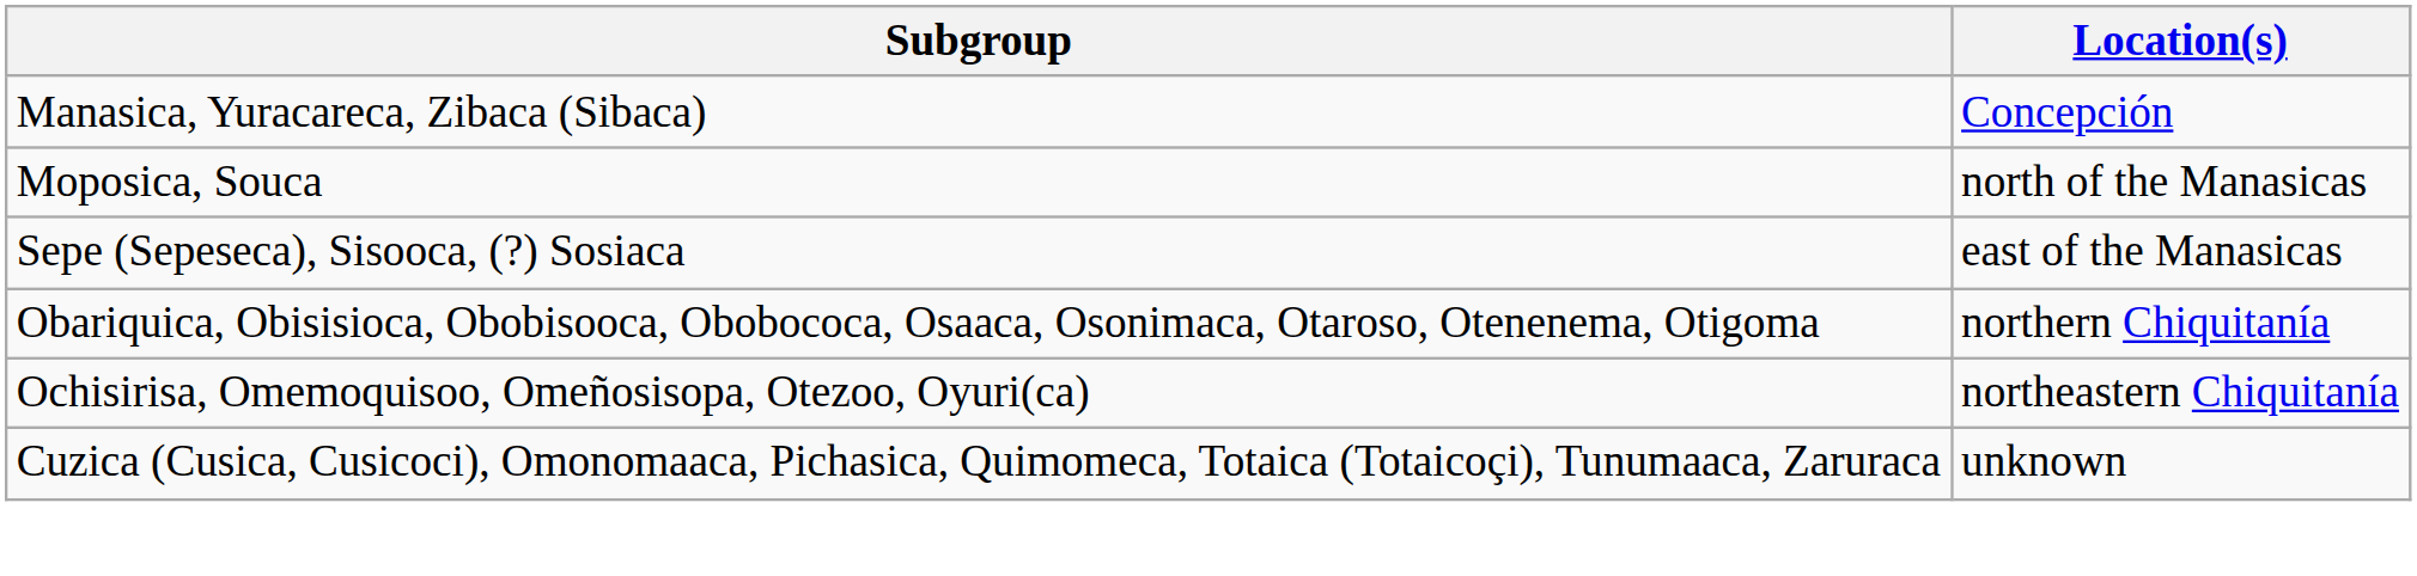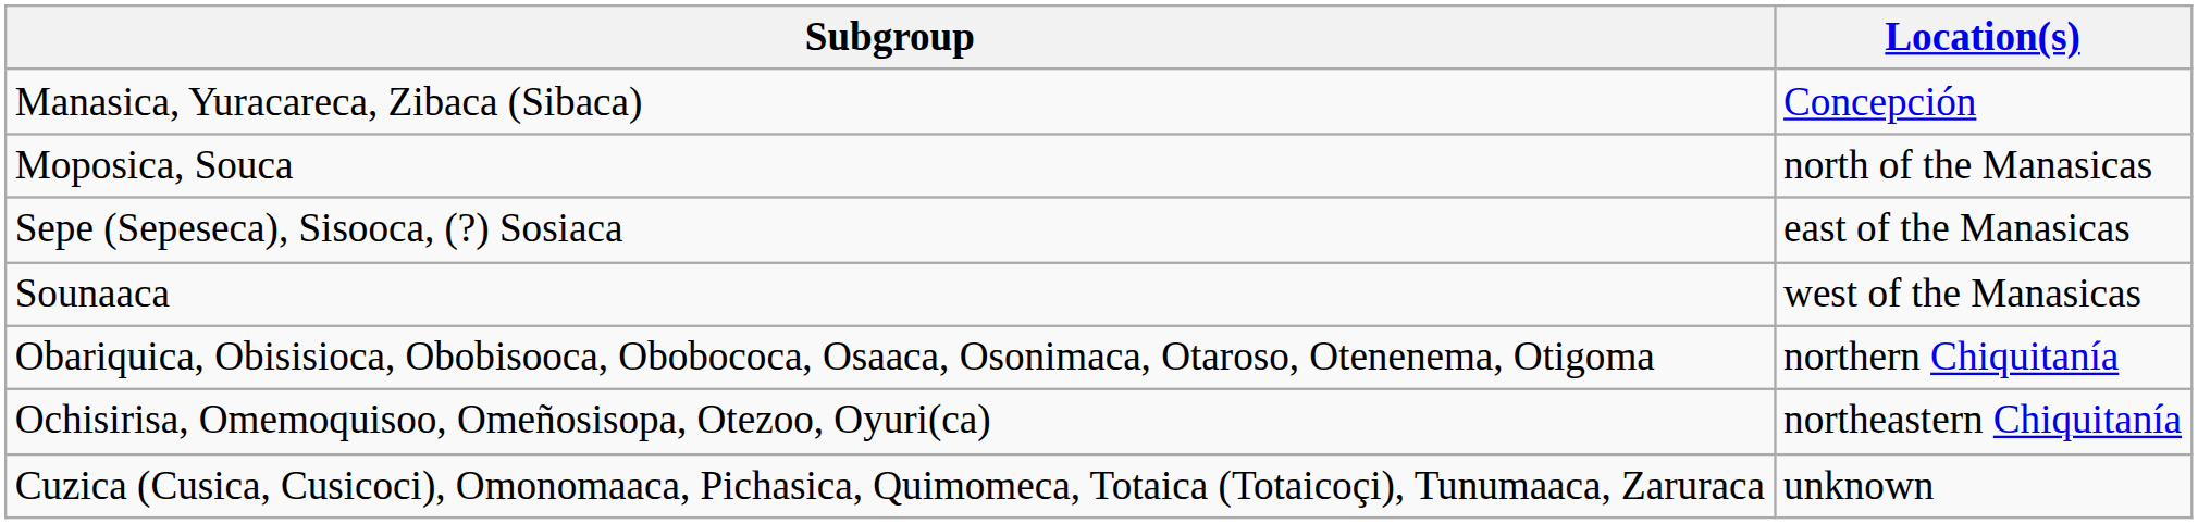+ row: Sounaaca | west of the Manasicas
